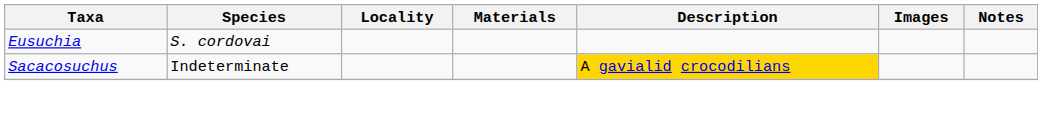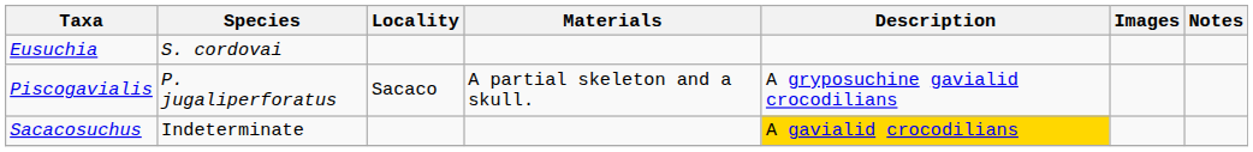+ row: Piscogavialis | P. jugaliperforatus | Sacaco | A partial skeleton and a skull. | A gryposuchine gavialid crocodilians
